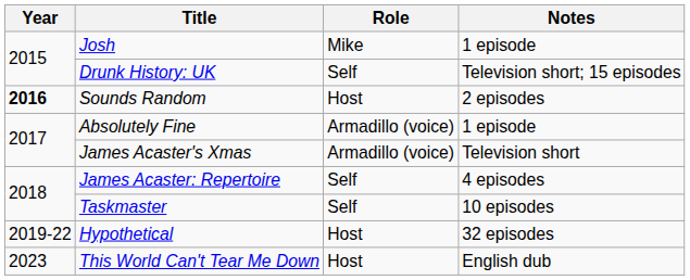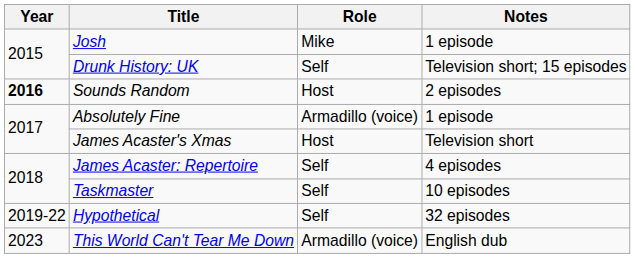James Acaster's Xmas | Role: Armadillo (voice) -> Host
Hypothetical | Role: Host -> Self
This World Can't Tear Me Down | Role: Host -> Armadillo (voice)
